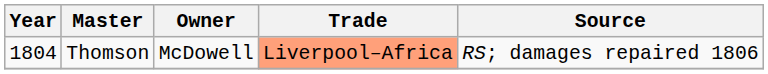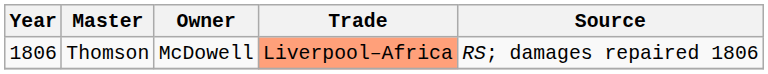Thomson | Year: 1804 -> 1806
